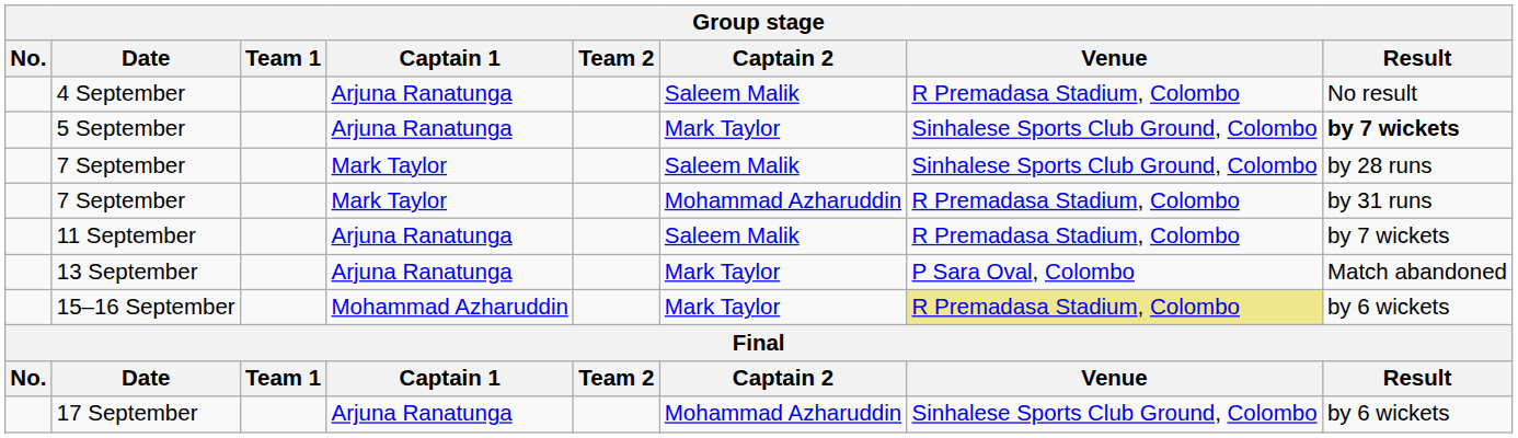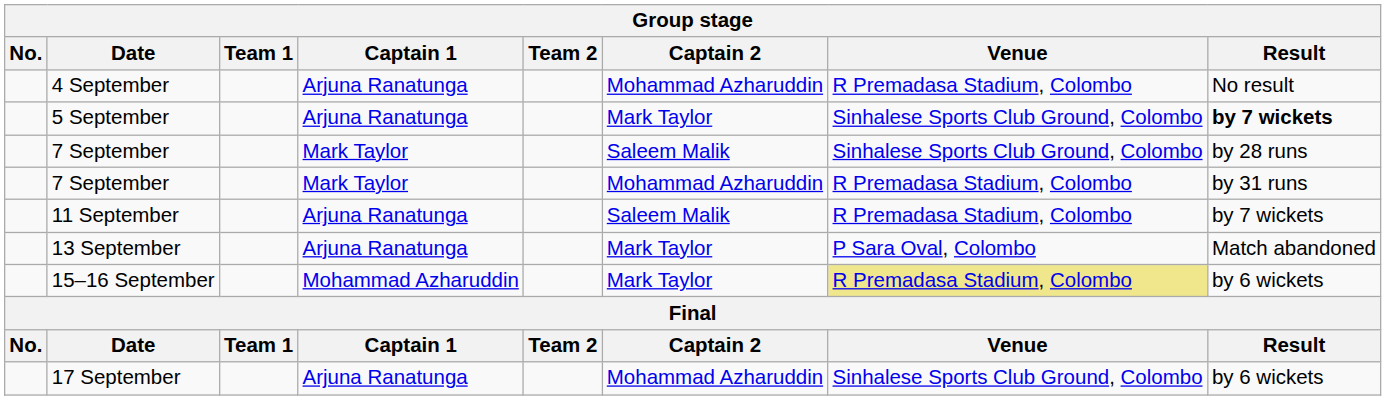4 September | Captain 2: Saleem Malik -> Mohammad Azharuddin
